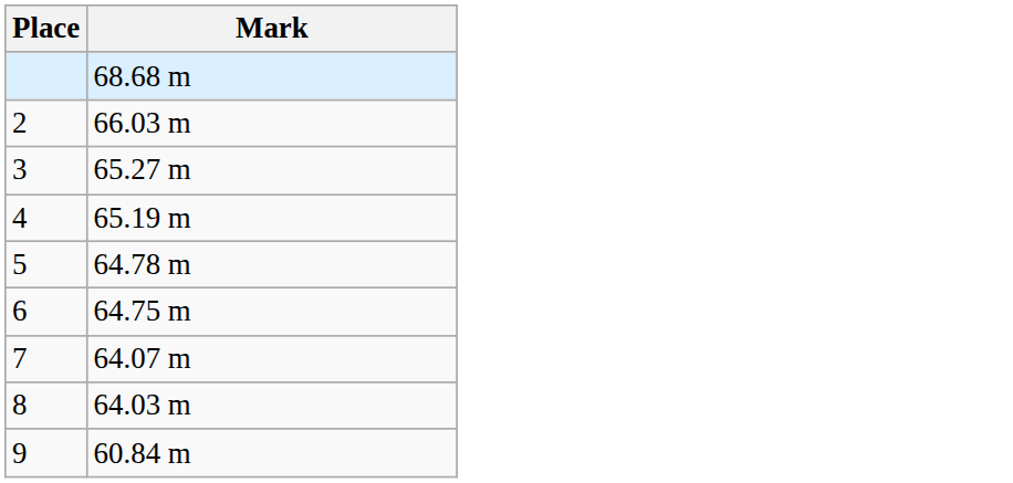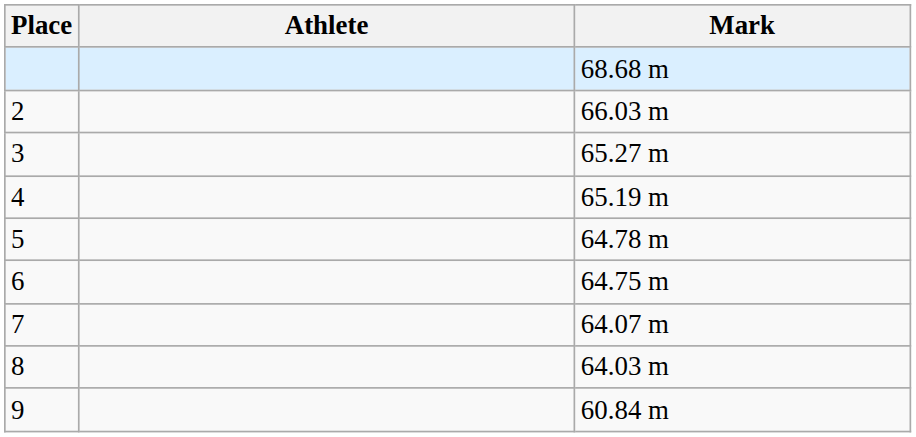+ column: Athlete
